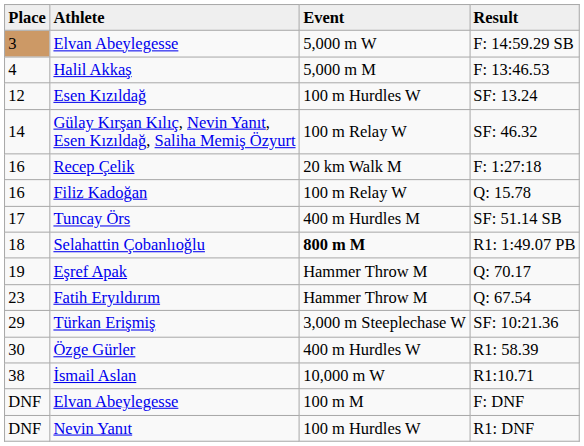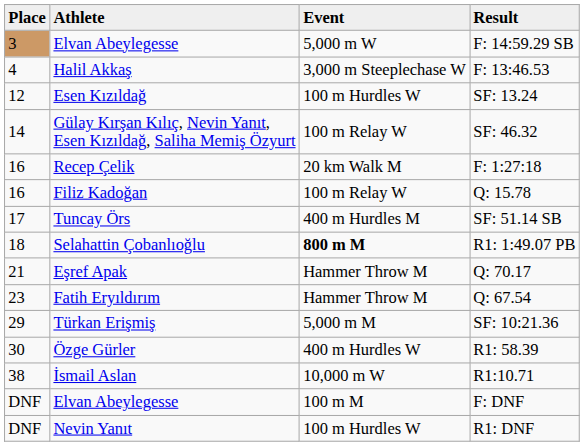F: 13:46.53 | Event: 5,000 m M -> 3,000 m Steeplechase W
Q: 70.17 | Place: 19 -> 21
SF: 10:21.36 | Event: 3,000 m Steeplechase W -> 5,000 m M
